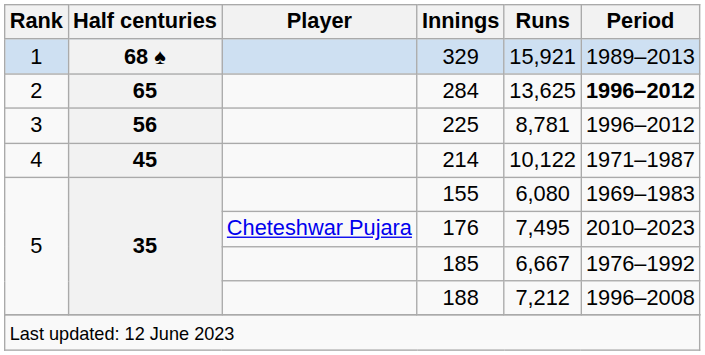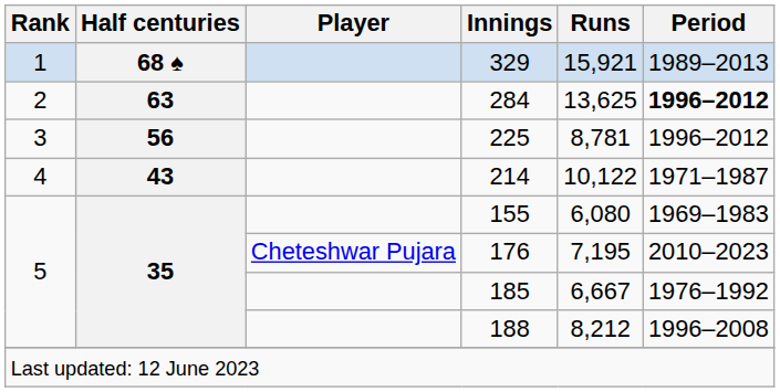284 | Half centuries: 65 -> 63
214 | Half centuries: 45 -> 43
176 | Runs: 7,495 -> 7,195
188 | Runs: 7,212 -> 8,212
